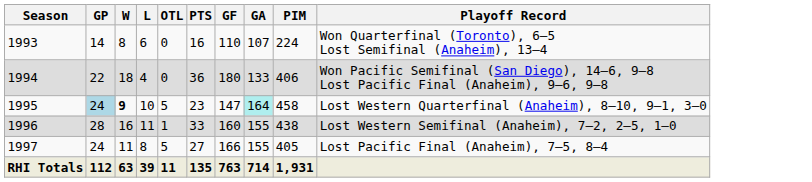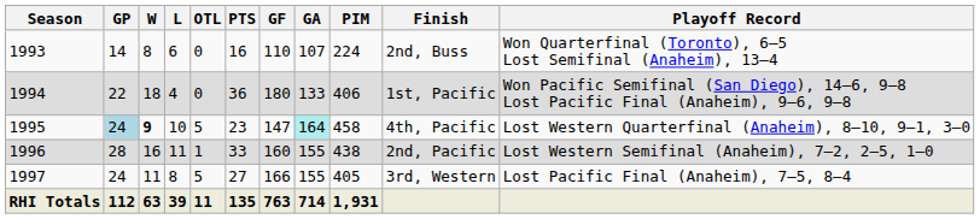+ column: Finish | 2nd, Buss | 1st, Pacific | 4th, Pacific | 2nd, Pacific | 3rd, Western
